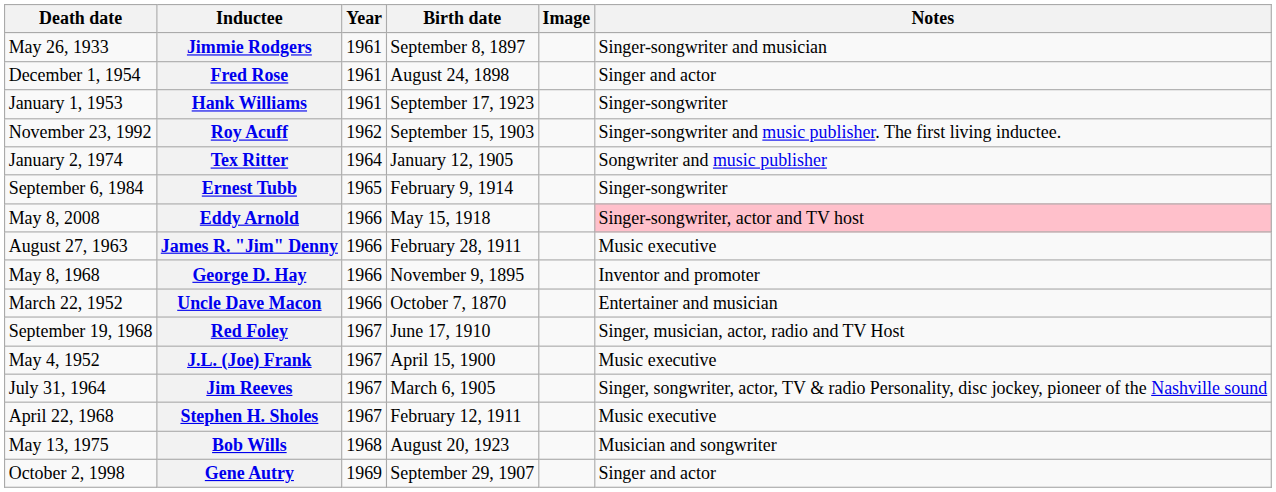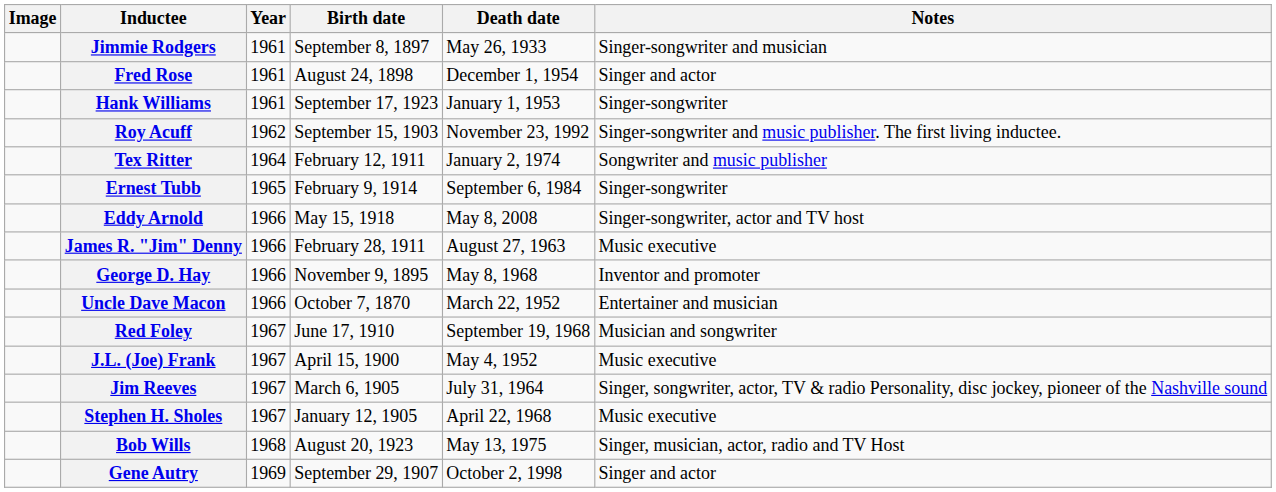columns swapped: Image <-> Death date
Tex Ritter | Birth date: January 12, 1905 -> February 12, 1911
Eddy Arnold | Notes: pink background -> no background
Red Foley | Notes: Singer, musician, actor, radio and TV Host -> Musician and songwriter
Stephen H. Sholes | Birth date: February 12, 1911 -> January 12, 1905
Bob Wills | Notes: Musician and songwriter -> Singer, musician, actor, radio and TV Host
